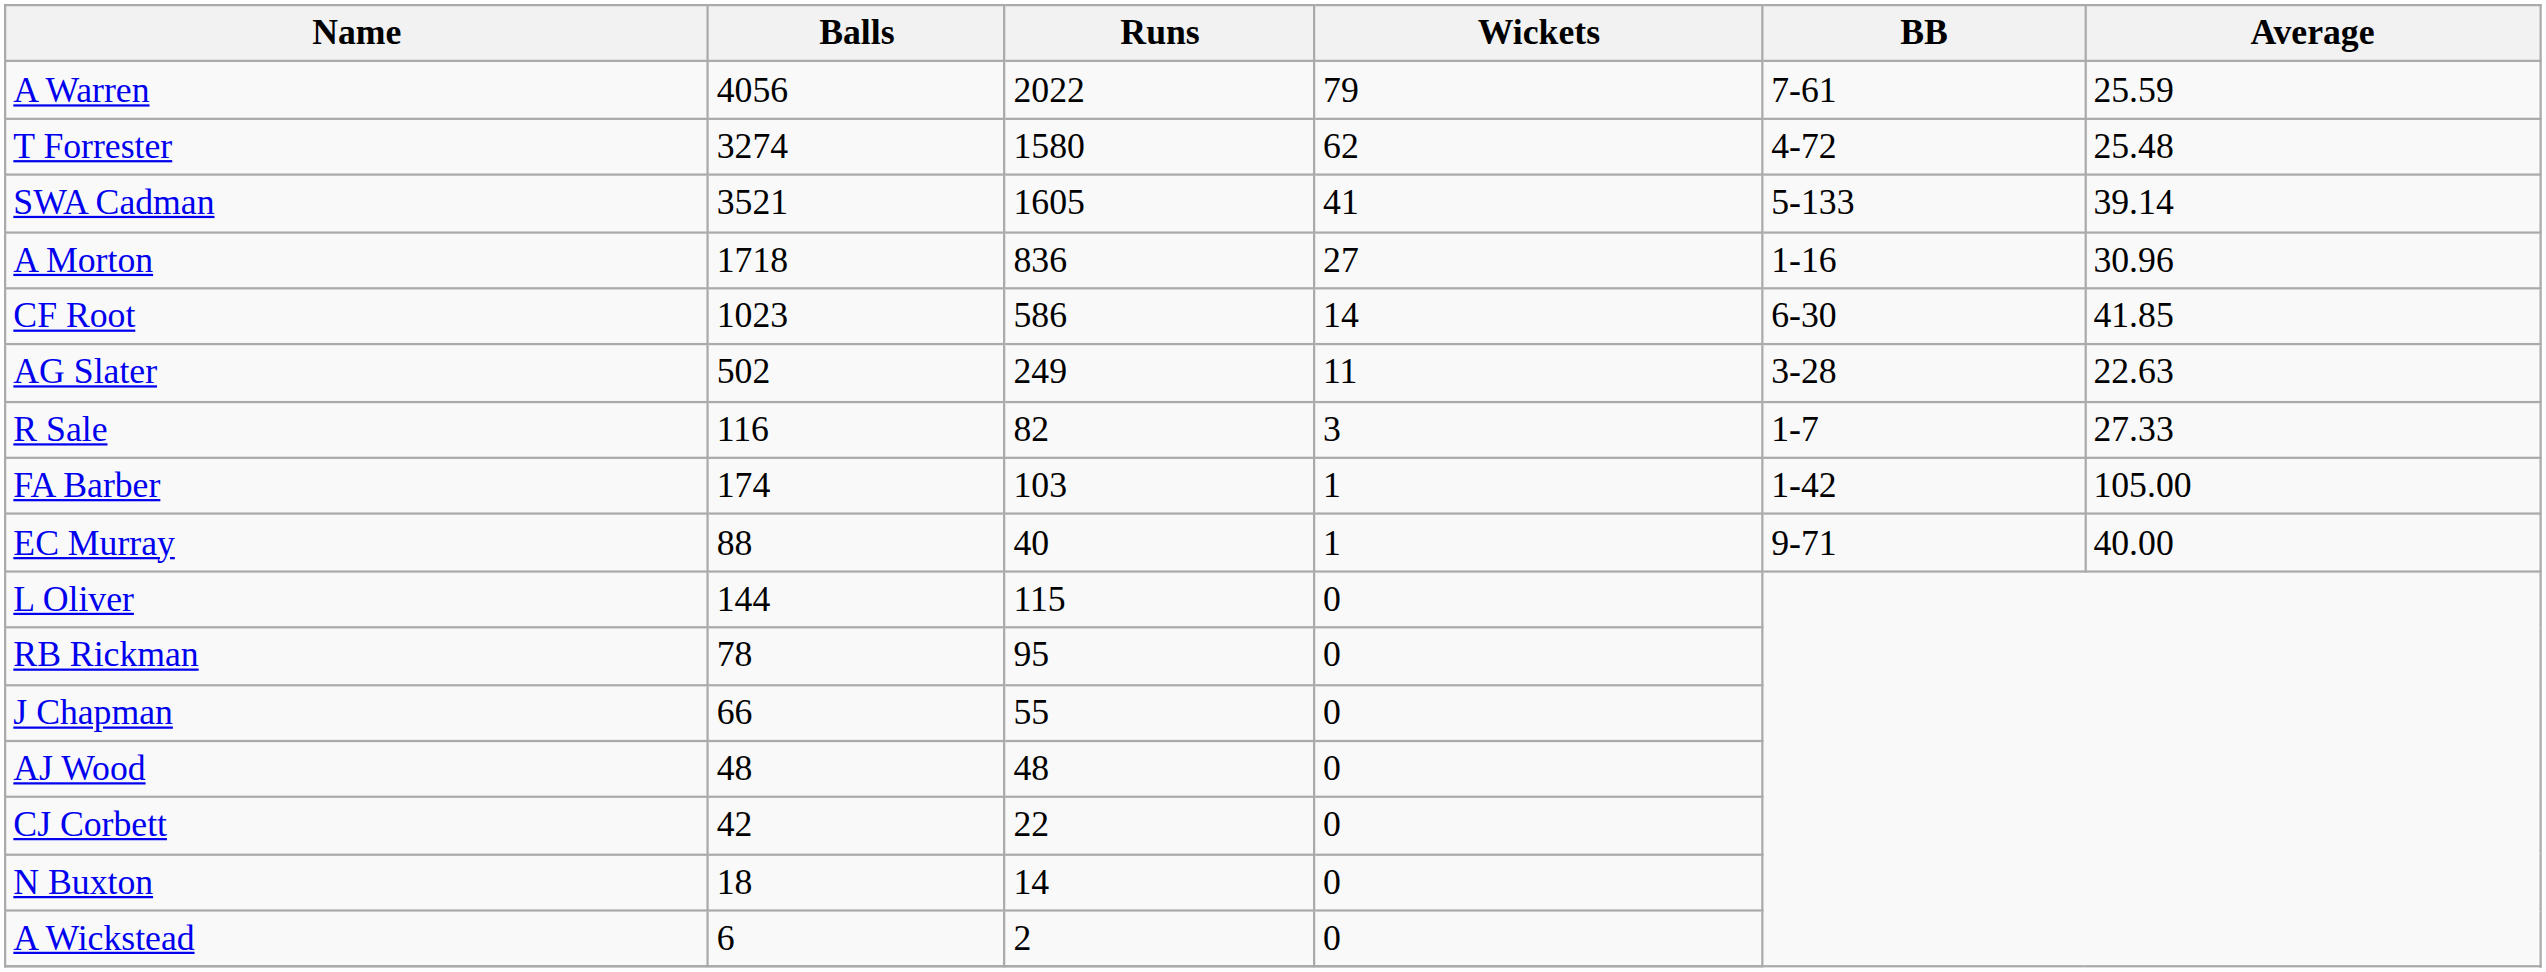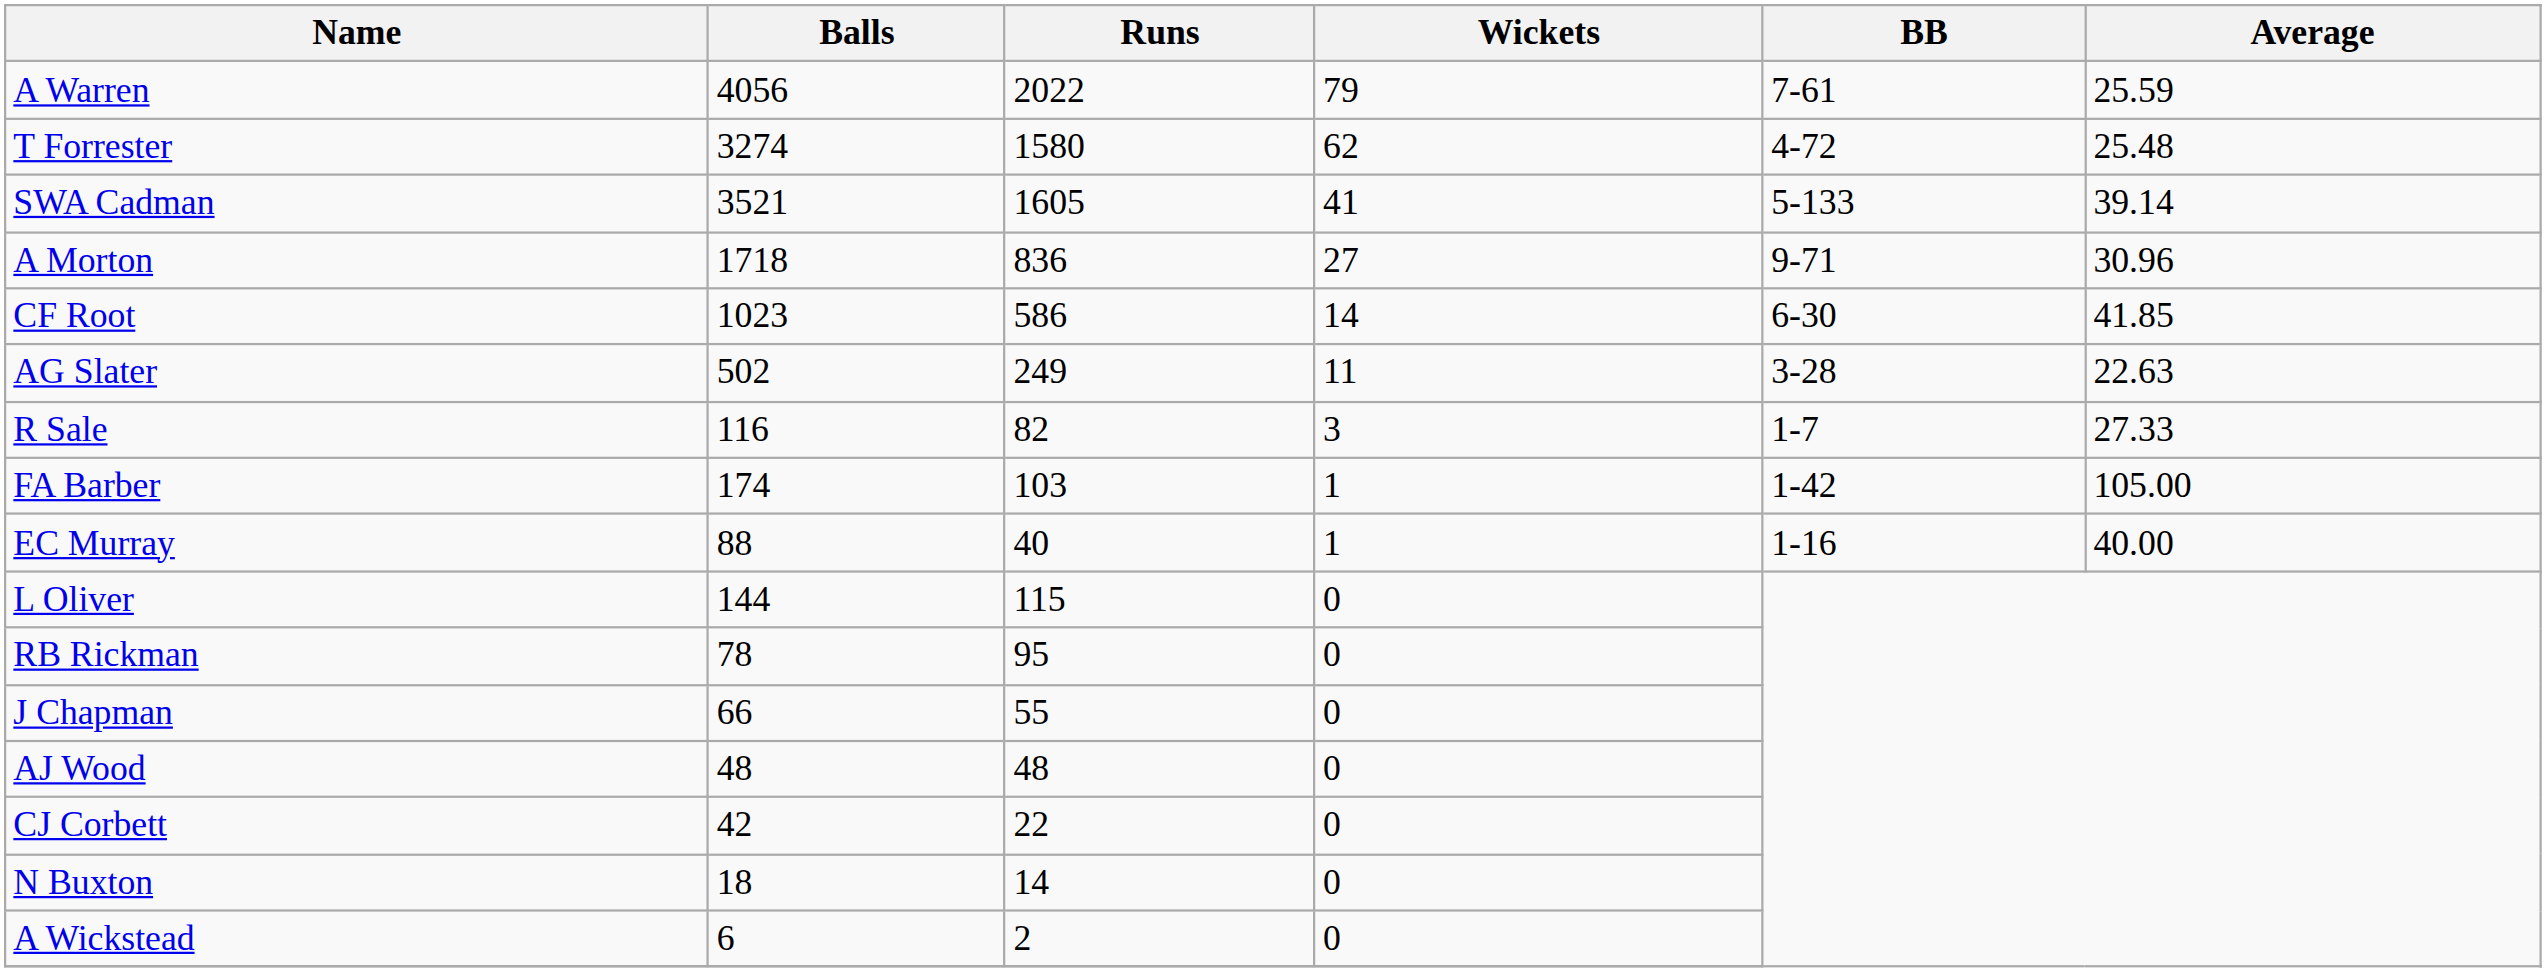A Morton | BB: 1-16 -> 9-71
EC Murray | BB: 9-71 -> 1-16
